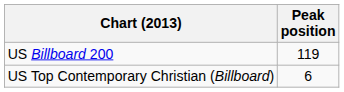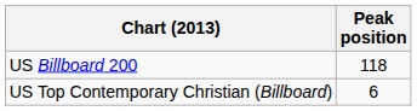US Billboard 200 | Peak position: 119 -> 118
